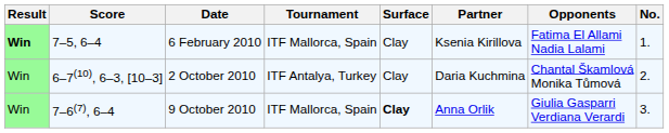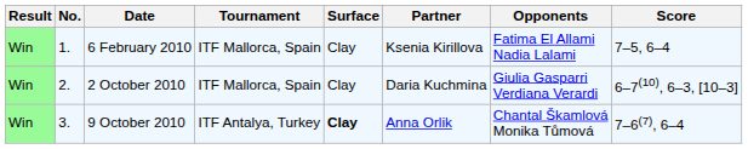columns swapped: No. <-> Score
6 February 2010 | Result: bold -> normal
2 October 2010 | Tournament: ITF Antalya, Turkey -> ITF Mallorca, Spain
2 October 2010 | Opponents: Chantal Škamlová Monika Tůmová -> Giulia Gasparri Verdiana Verardi
9 October 2010 | Tournament: ITF Mallorca, Spain -> ITF Antalya, Turkey
9 October 2010 | Opponents: Giulia Gasparri Verdiana Verardi -> Chantal Škamlová Monika Tůmová
